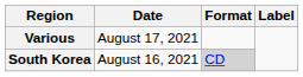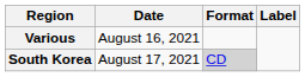Various | Date: August 17, 2021 -> August 16, 2021
South Korea | Date: August 16, 2021 -> August 17, 2021
